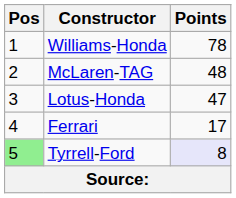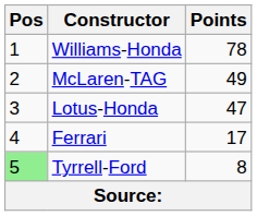McLaren-TAG | Points: 48 -> 49
Tyrrell-Ford | Points: lavender background -> no background
